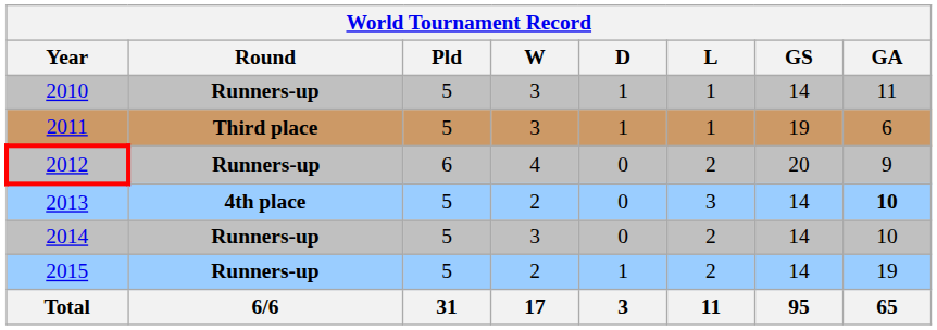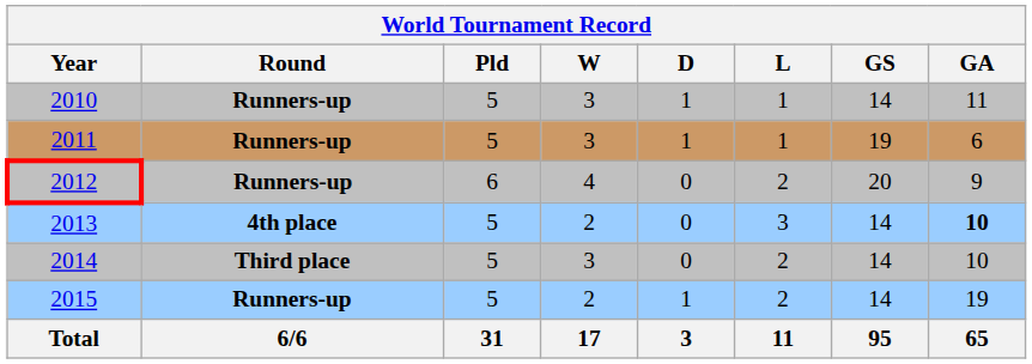2011 | Round: Third place -> Runners-up
2014 | Round: Runners-up -> Third place
